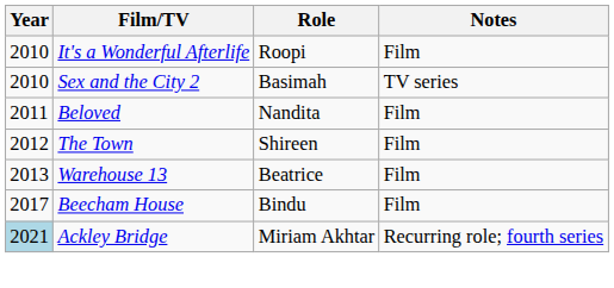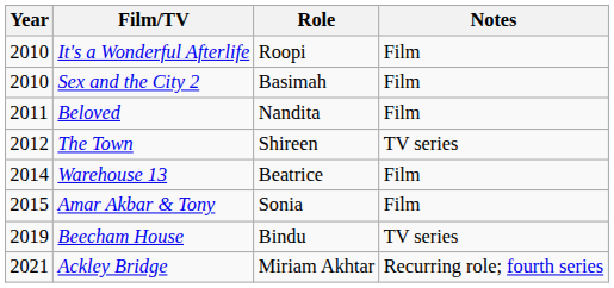Sex and the City 2 | Notes: TV series -> Film
The Town | Notes: Film -> TV series
Warehouse 13 | Year: 2013 -> 2014
+ row: 2015 | Amar Akbar & Tony | Sonia | Film
Beecham House | Year: 2017 -> 2019
Beecham House | Notes: Film -> TV series
Ackley Bridge | Year: lightblue background -> no background
